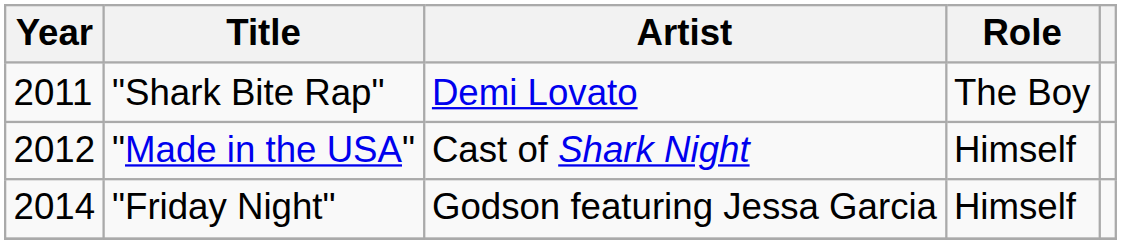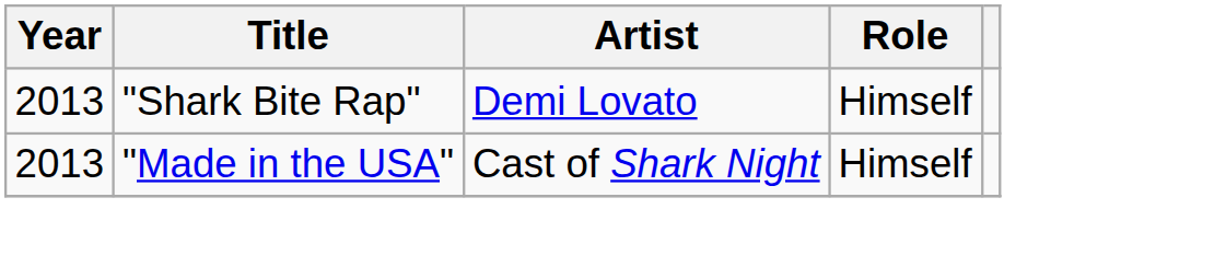"Shark Bite Rap" | Year: 2011 -> 2013
"Shark Bite Rap" | Role: The Boy -> Himself
"Made in the USA" | Year: 2012 -> 2013
- row: 2014 | "Friday Night" | Godson featuring Jessa Garcia | Himself
